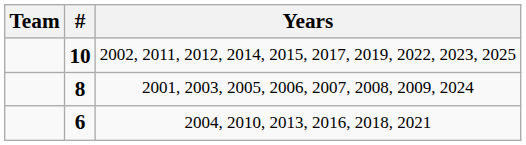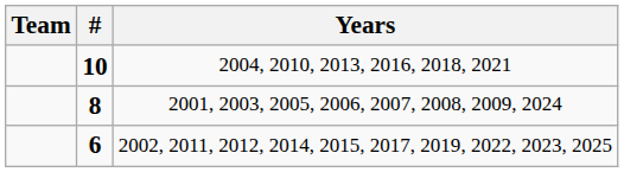10 | Years: 2002, 2011, 2012, 2014, 2015, 2017, 2019, 2022, 2023, 2025 -> 2004, 2010, 2013, 2016, 2018, 2021
6 | Years: 2004, 2010, 2013, 2016, 2018, 2021 -> 2002, 2011, 2012, 2014, 2015, 2017, 2019, 2022, 2023, 2025
